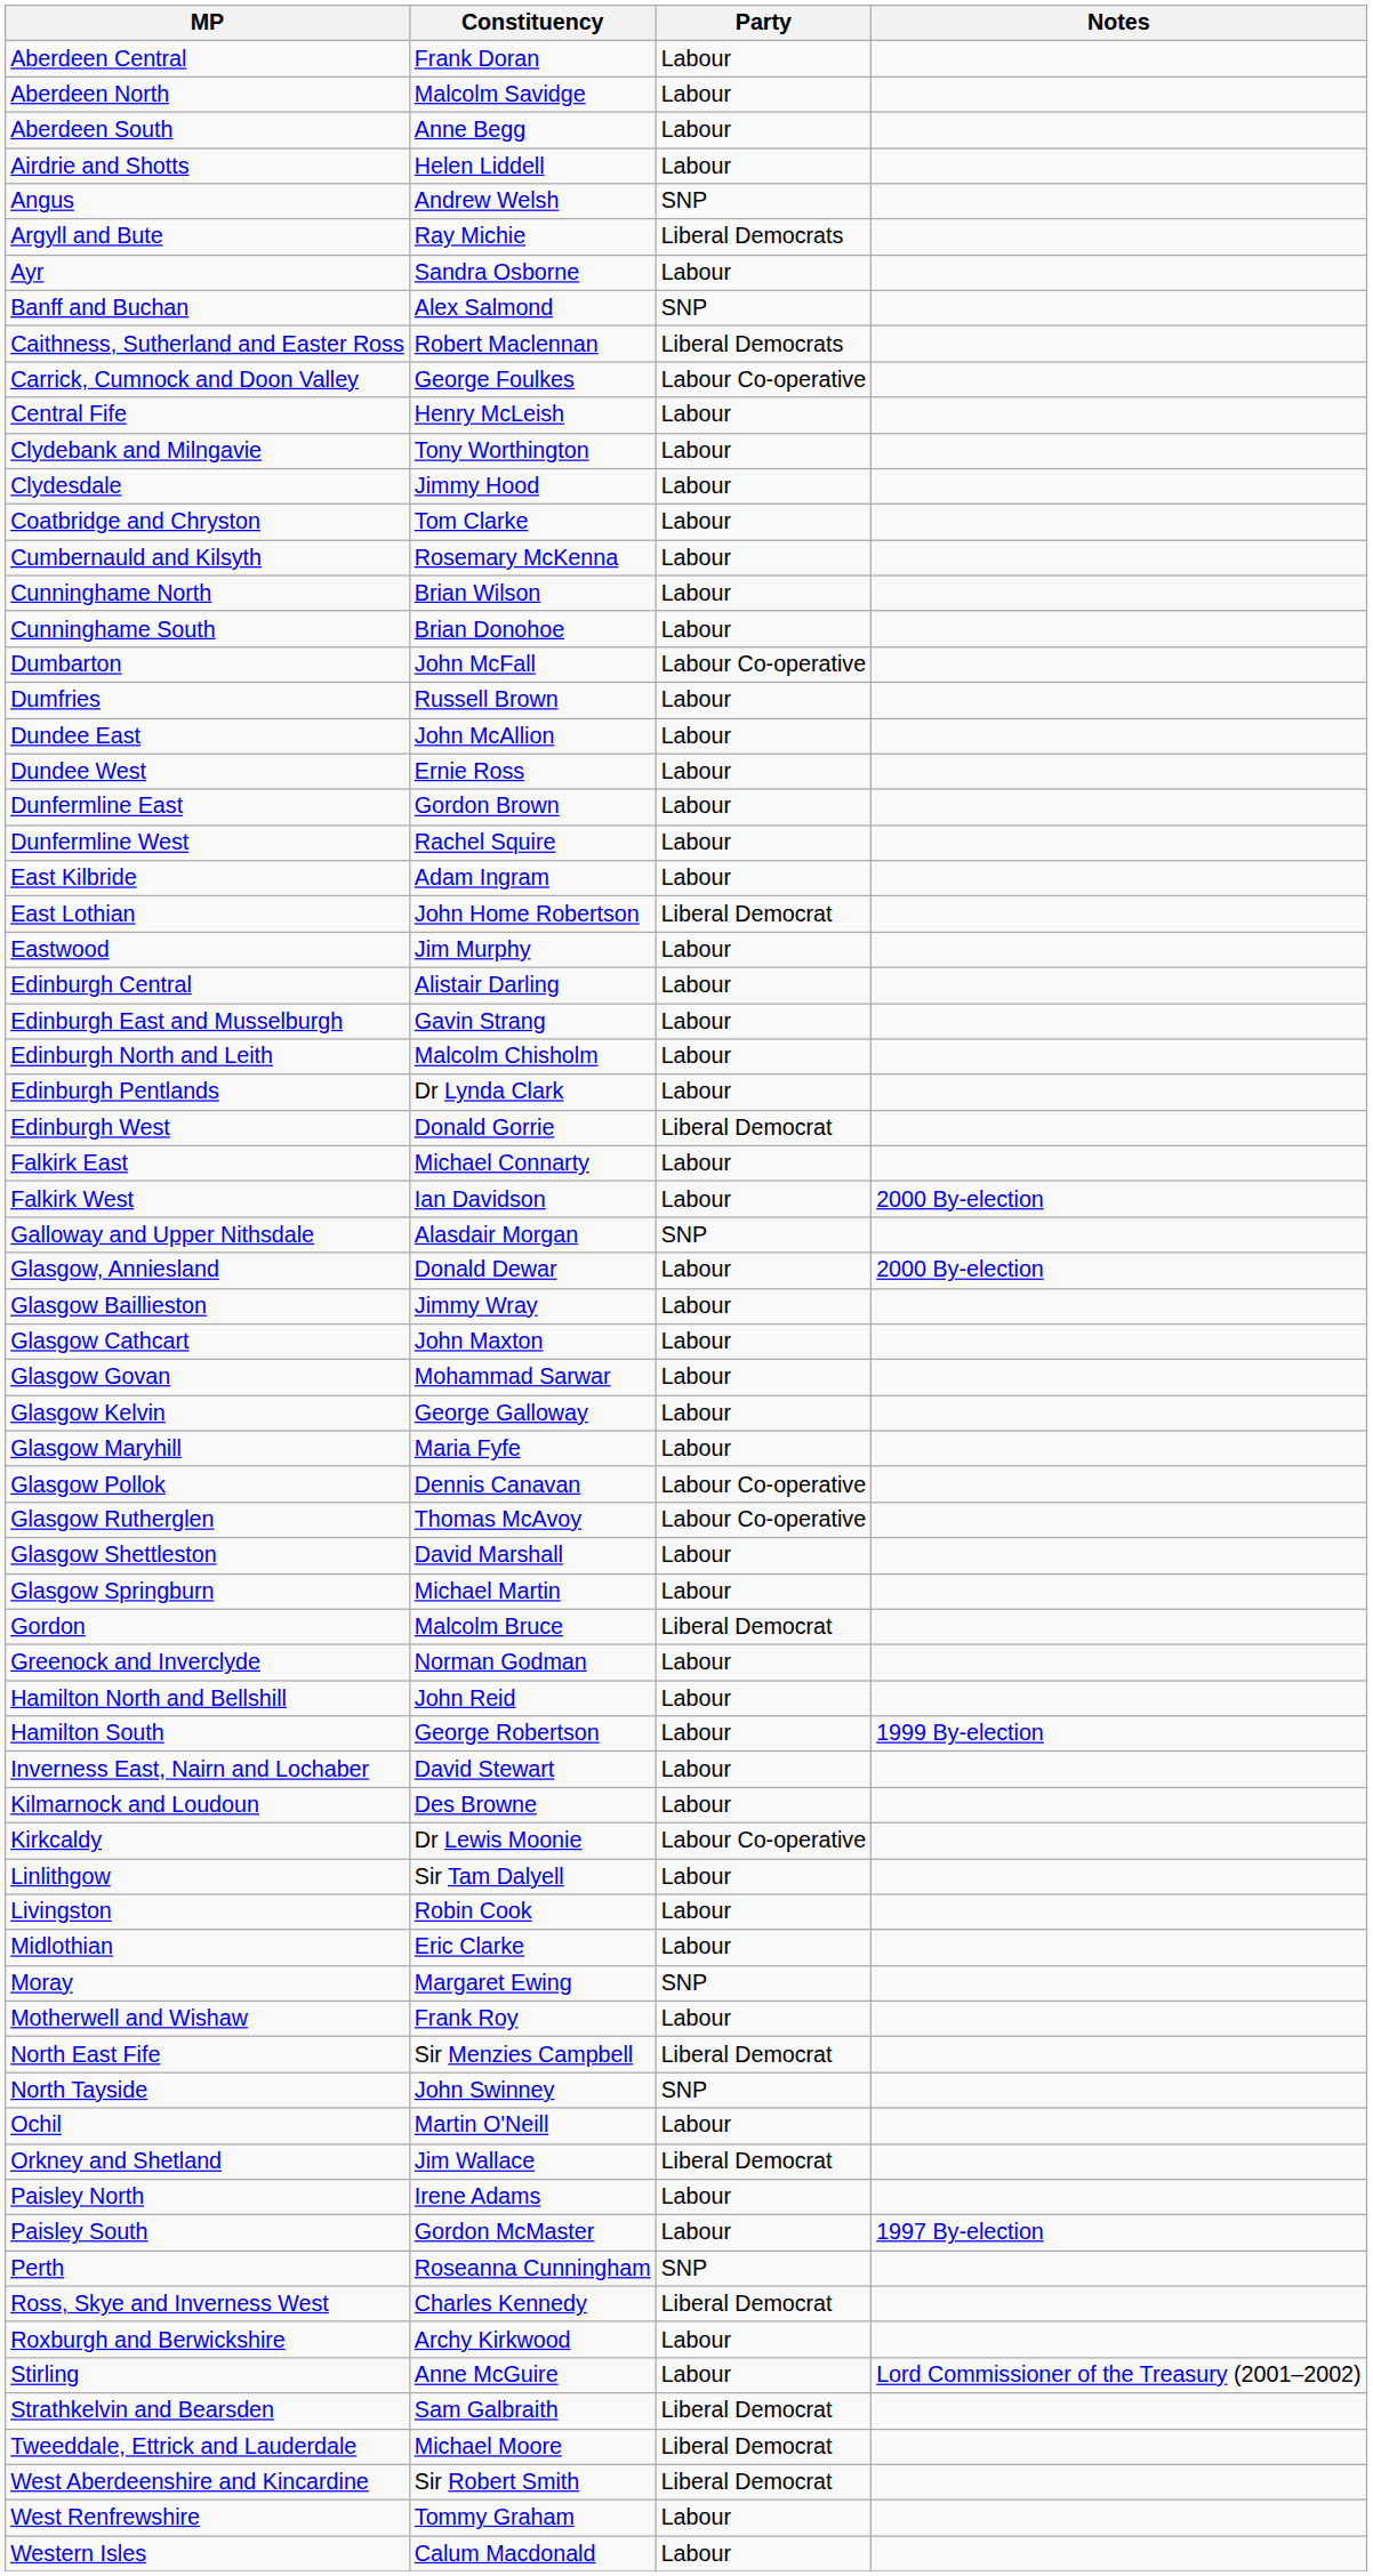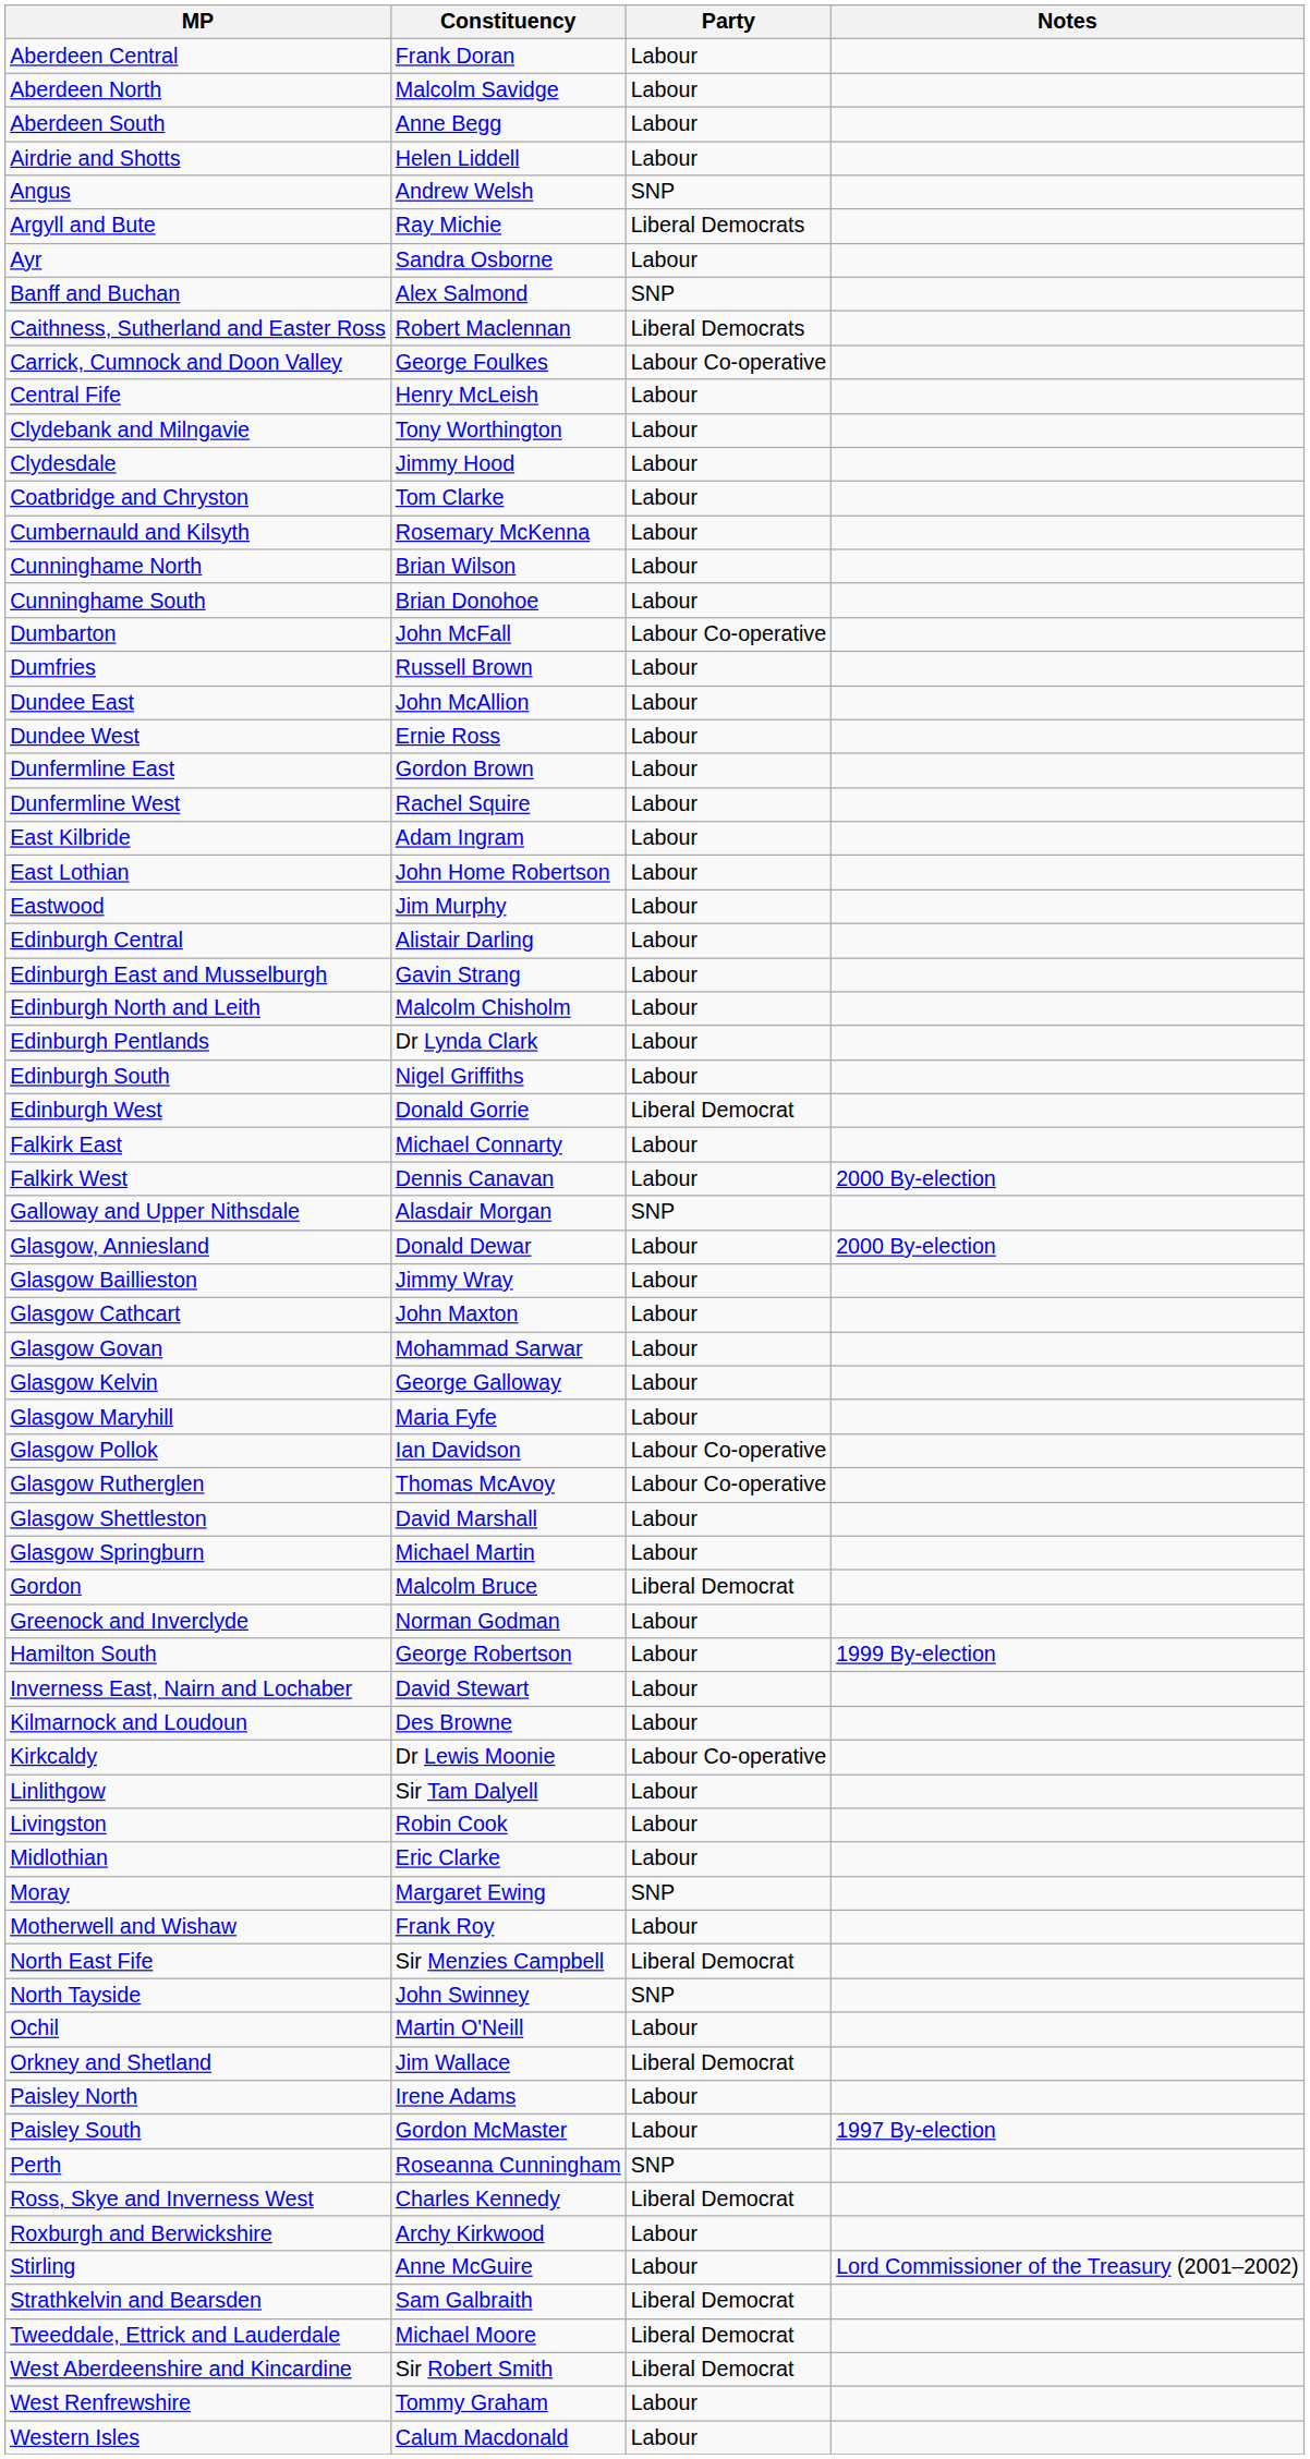East Lothian | Party: Liberal Democrat -> Labour
+ row: Edinburgh South | Nigel Griffiths | Labour
Falkirk West | Constituency: Ian Davidson -> Dennis Canavan
Glasgow Pollok | Constituency: Dennis Canavan -> Ian Davidson
- row: Hamilton North and Bellshill | John Reid | Labour
